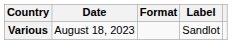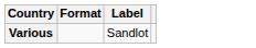- column: Date | August 18, 2023
